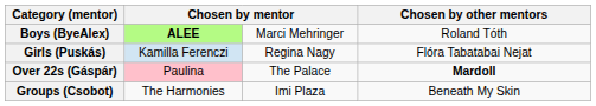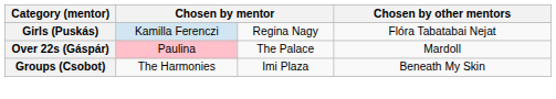- row: Boys (ByeAlex) | ALEE | Marci Mehringer | Roland Tóth
Over 22s (Gáspár) | Chosen by other mentors: bold -> normal
